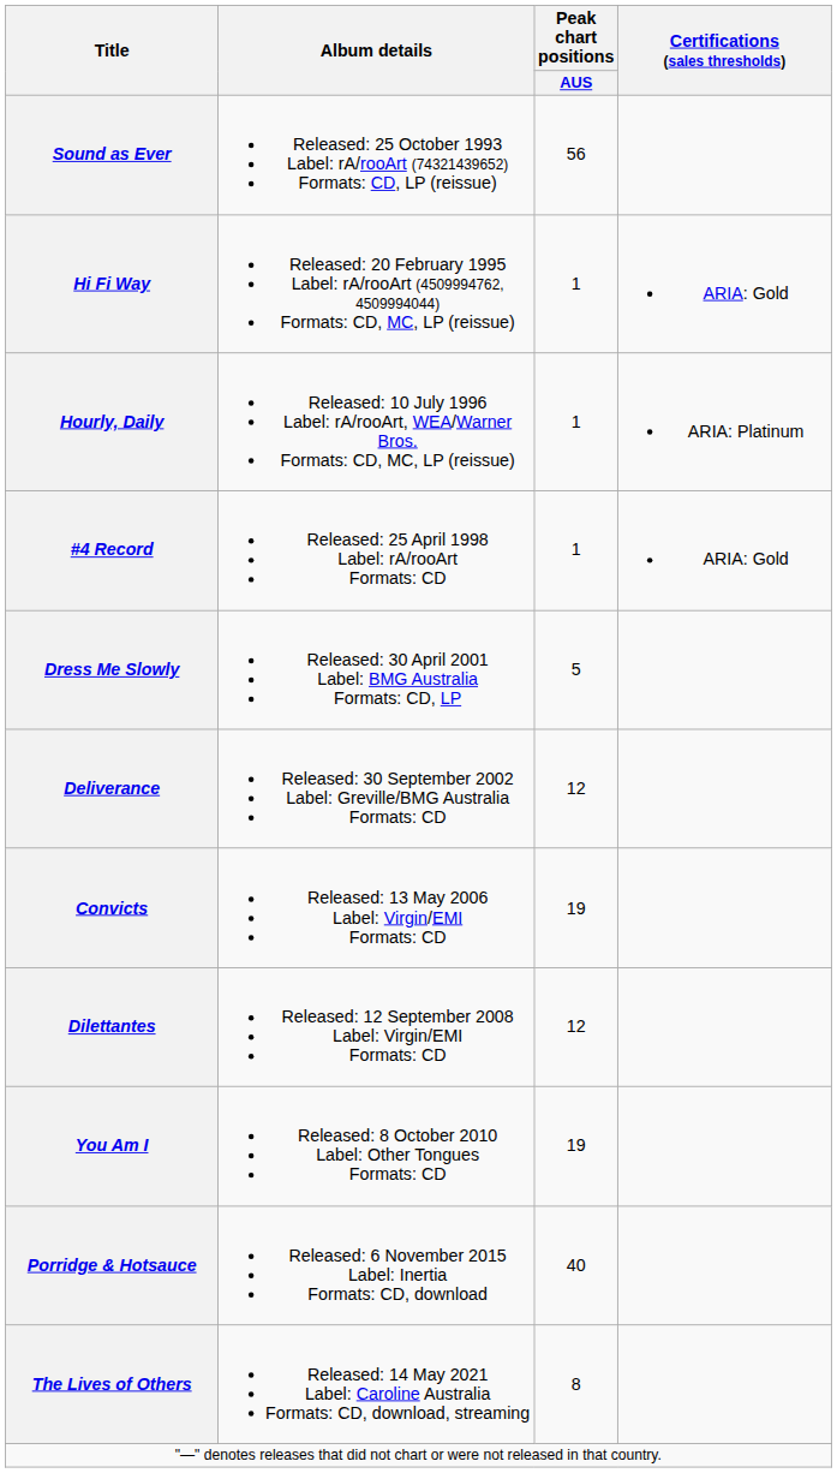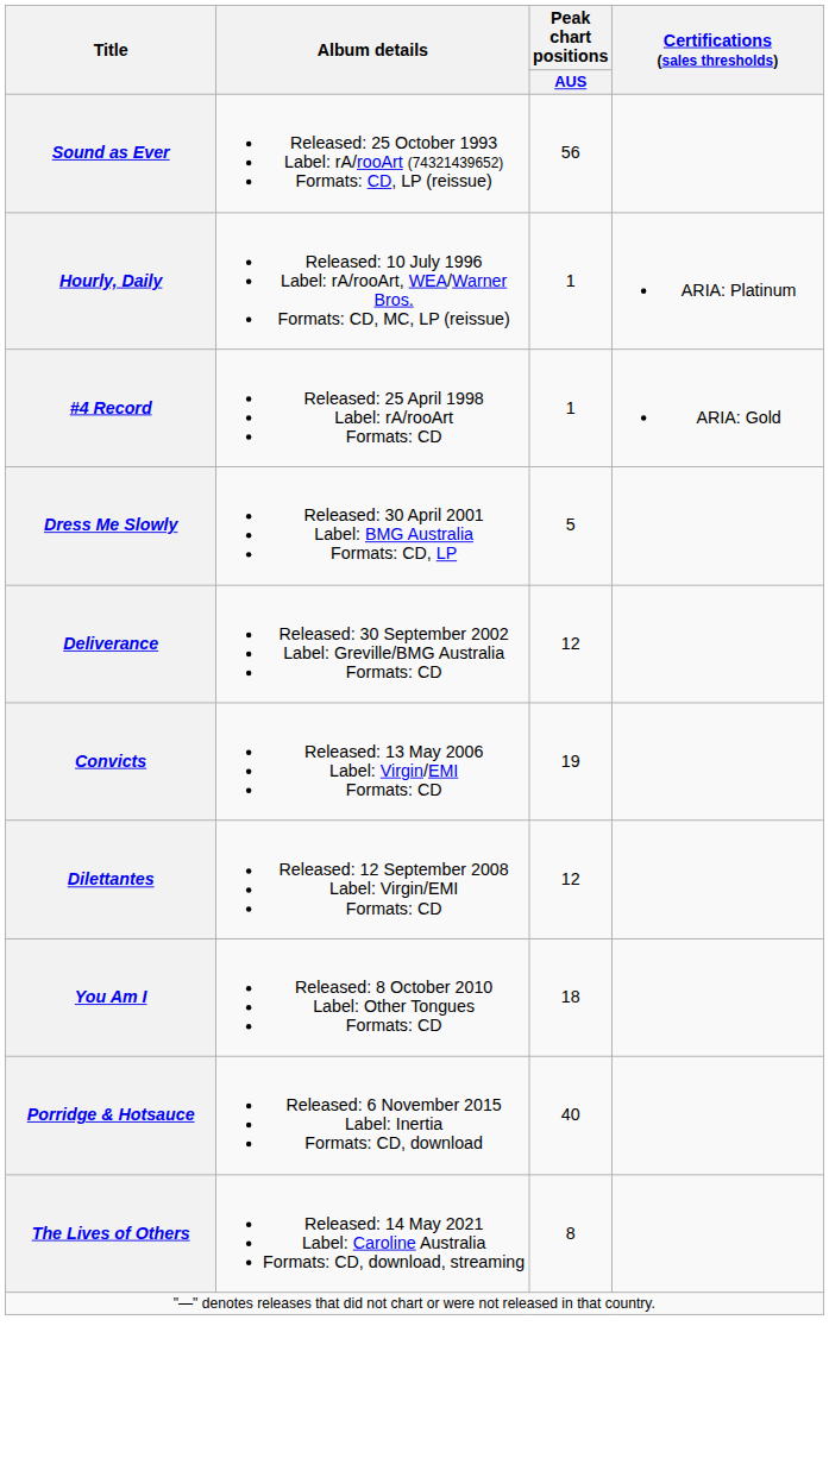- row: Hi Fi Way | Released: 20 February 1995 Label: rA/rooArt (4509994762, 4509994044) Formats: CD, MC, LP (reissue) | 1 | ARIA: Gold
You Am I | Peak chart positions / AUS: 19 -> 18
